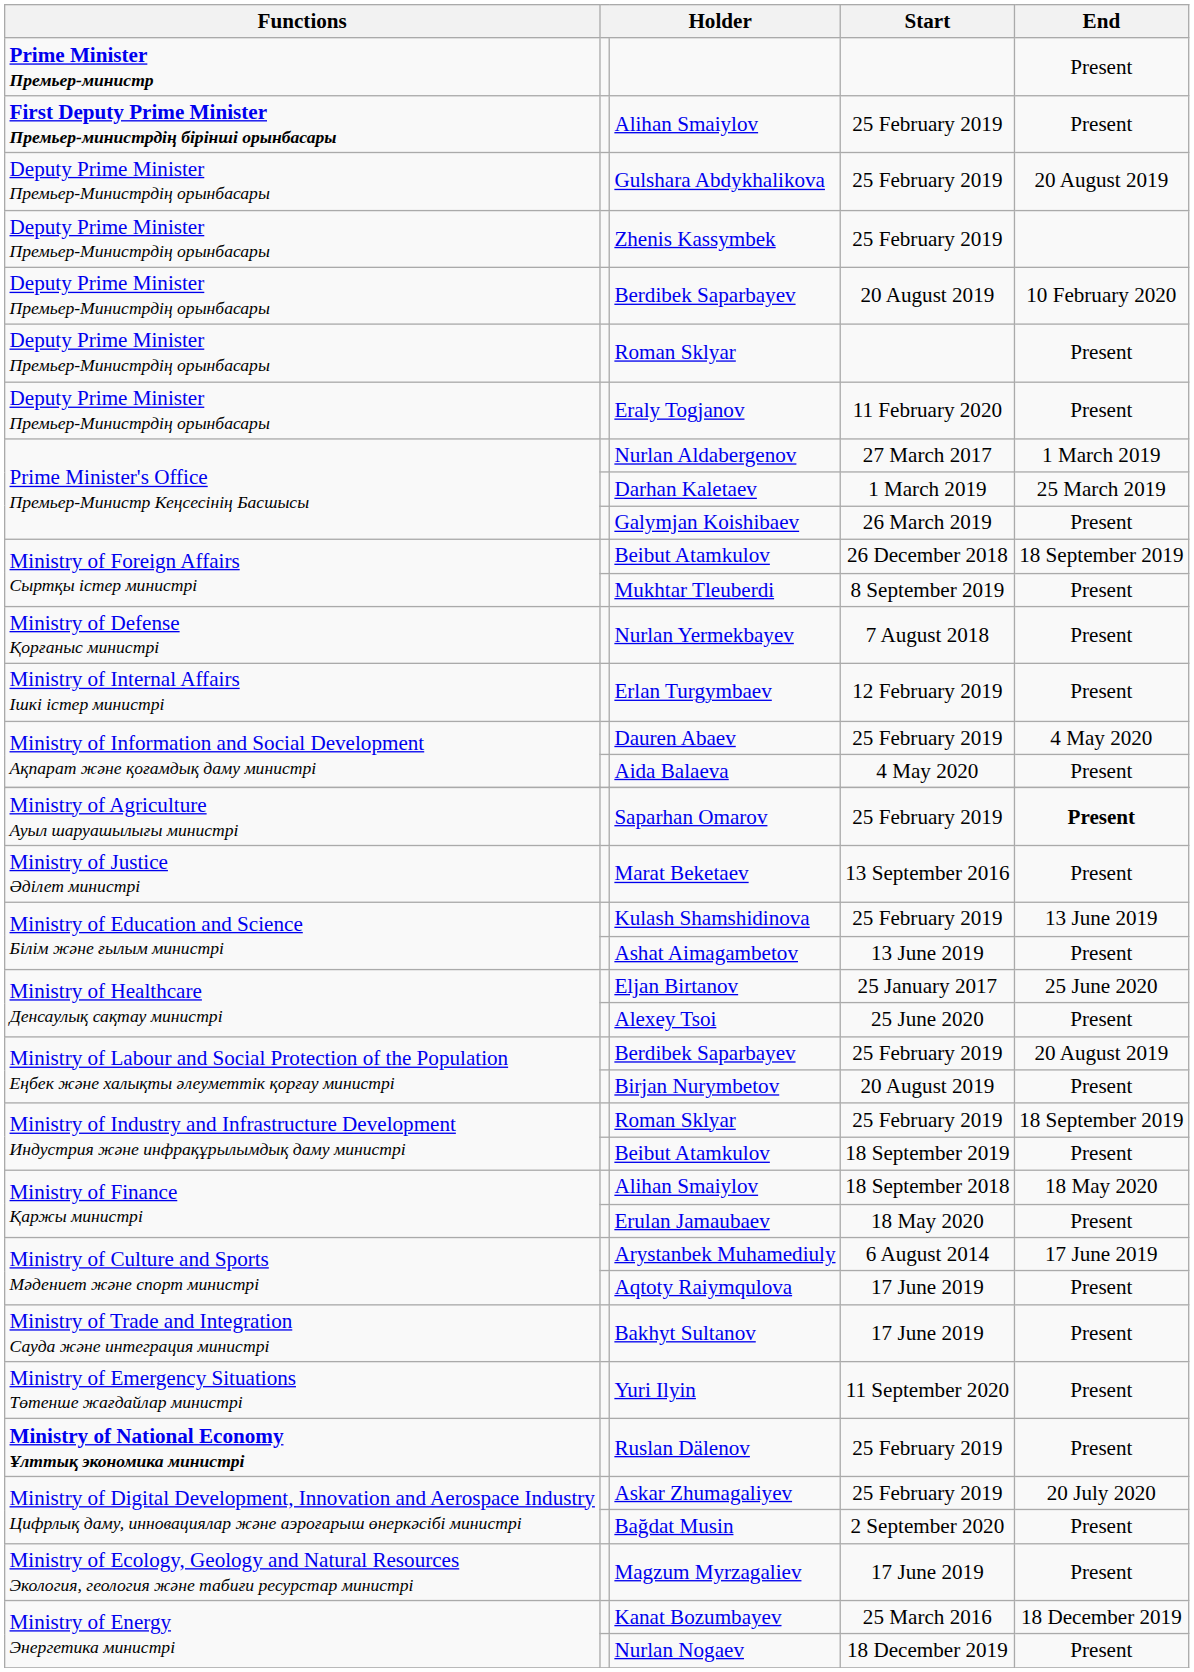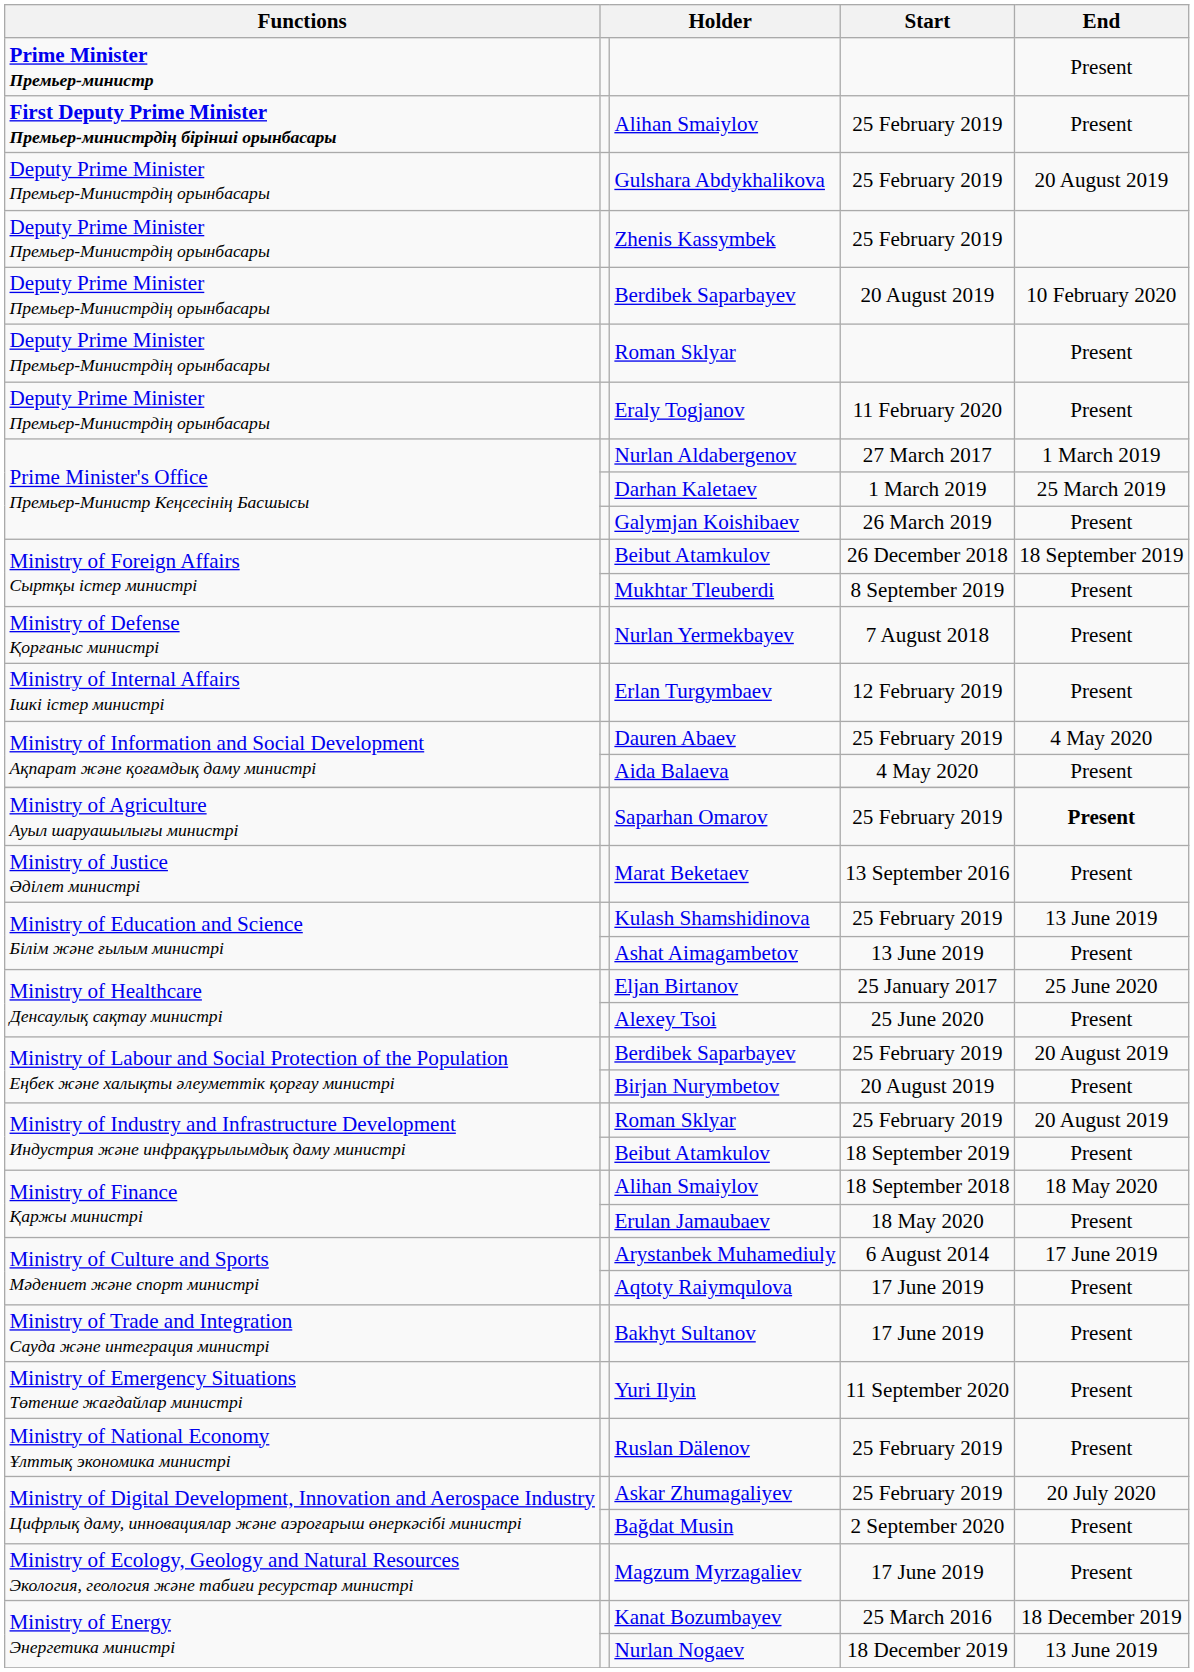Roman Sklyar / 25 February 2019 | End: 18 September 2019 -> 20 August 2019
Ruslan Dälenov | Functions: bold -> normal
Nurlan Nogaev | End: Present -> 13 June 2019
